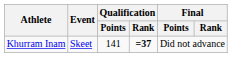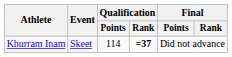Khurram Inam | Qualification / Points: 141 -> 114
